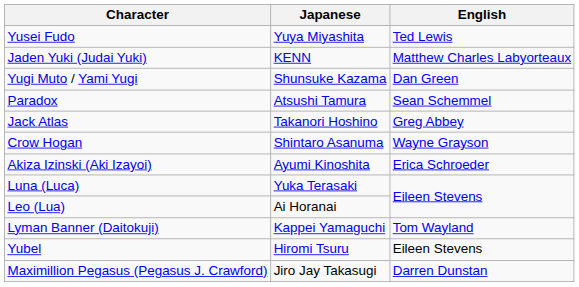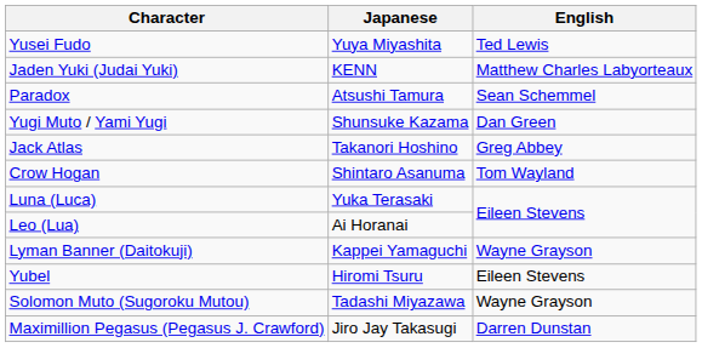rows swapped: Yugi Muto / Yami Yugi <-> Paradox
Crow Hogan | English: Wayne Grayson -> Tom Wayland
- row: Akiza Izinski (Aki Izayoi) | Ayumi Kinoshita | Erica Schroeder
Lyman Banner (Daitokuji) | English: Tom Wayland -> Wayne Grayson
+ row: Solomon Muto (Sugoroku Mutou) | Tadashi Miyazawa | Wayne Grayson
